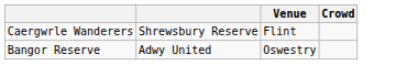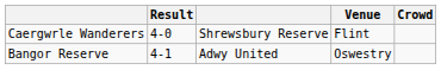+ column: Result | 4-0 | 4-1
